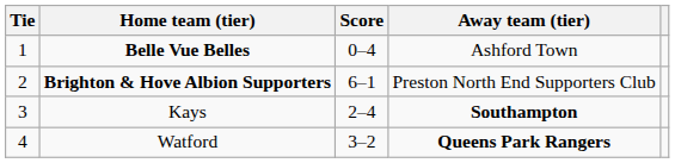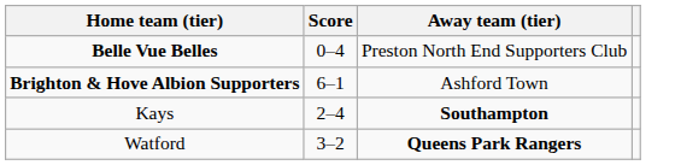- column: Tie | 1 | 2 | 3 | 4
Belle Vue Belles | Away team (tier): Ashford Town -> Preston North End Supporters Club
Brighton & Hove Albion Supporters | Away team (tier): Preston North End Supporters Club -> Ashford Town
